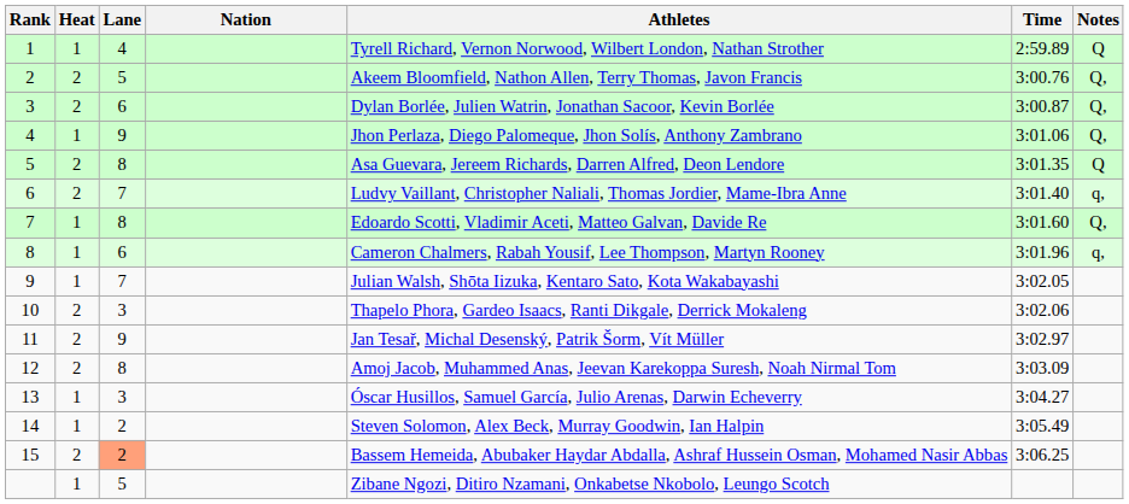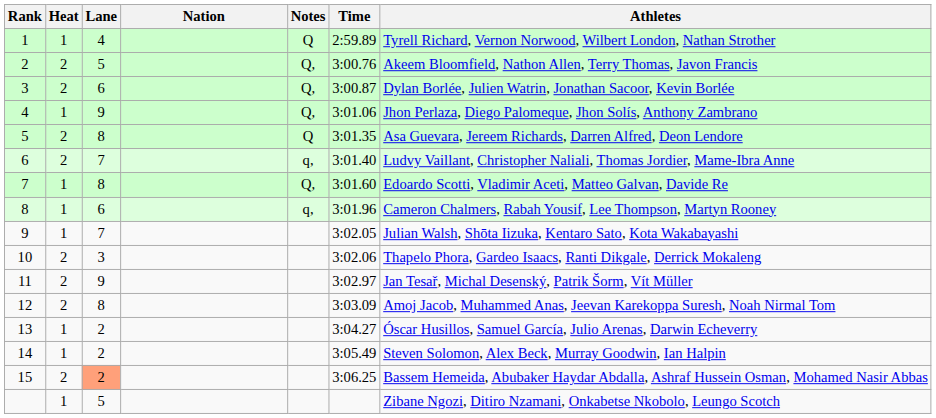columns swapped: Athletes <-> Notes
13 | Lane: 3 -> 2
